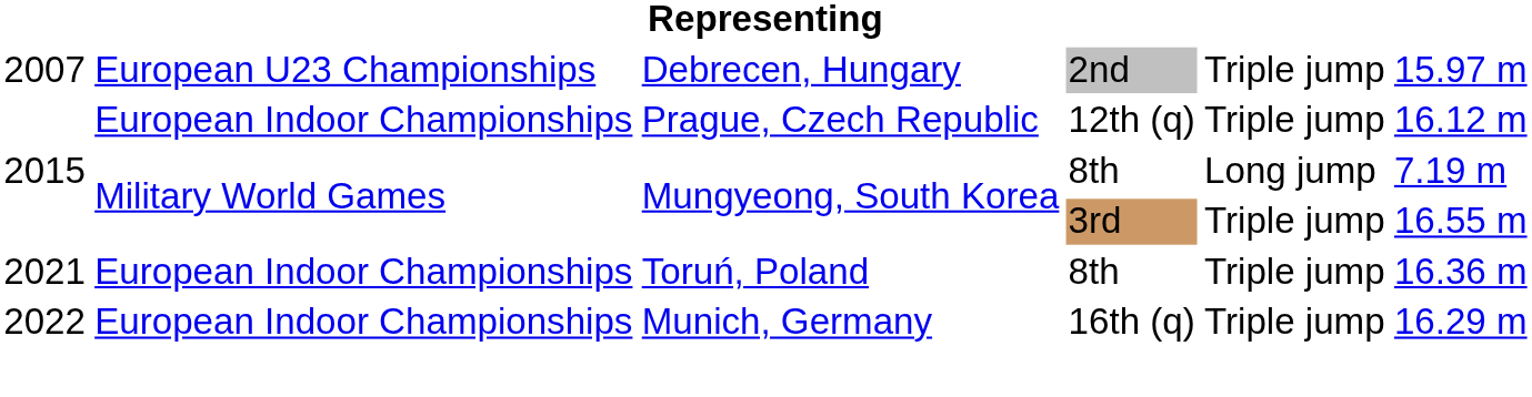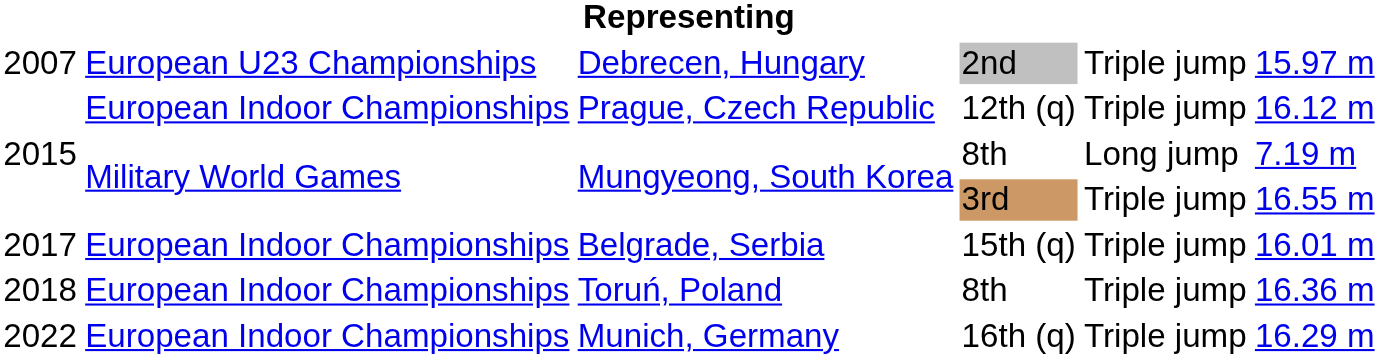+ row: 2017 | European Indoor Championships | Belgrade, Serbia | 15th (q) | Triple jump | 16.01 m
Toruń, Poland | column 1: 2021 -> 2018
